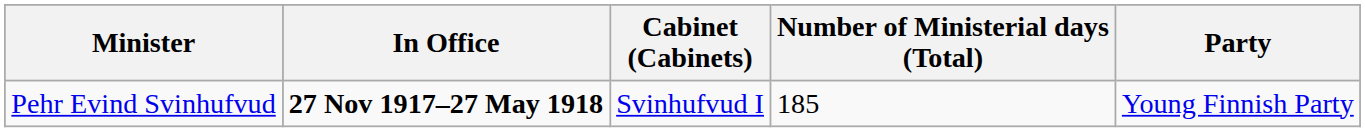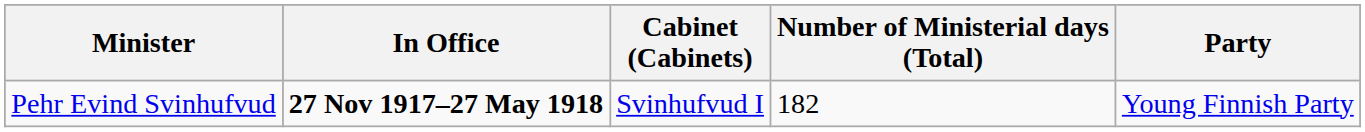Pehr Evind Svinhufvud | Number of Ministerial days (Total): 185 -> 182
